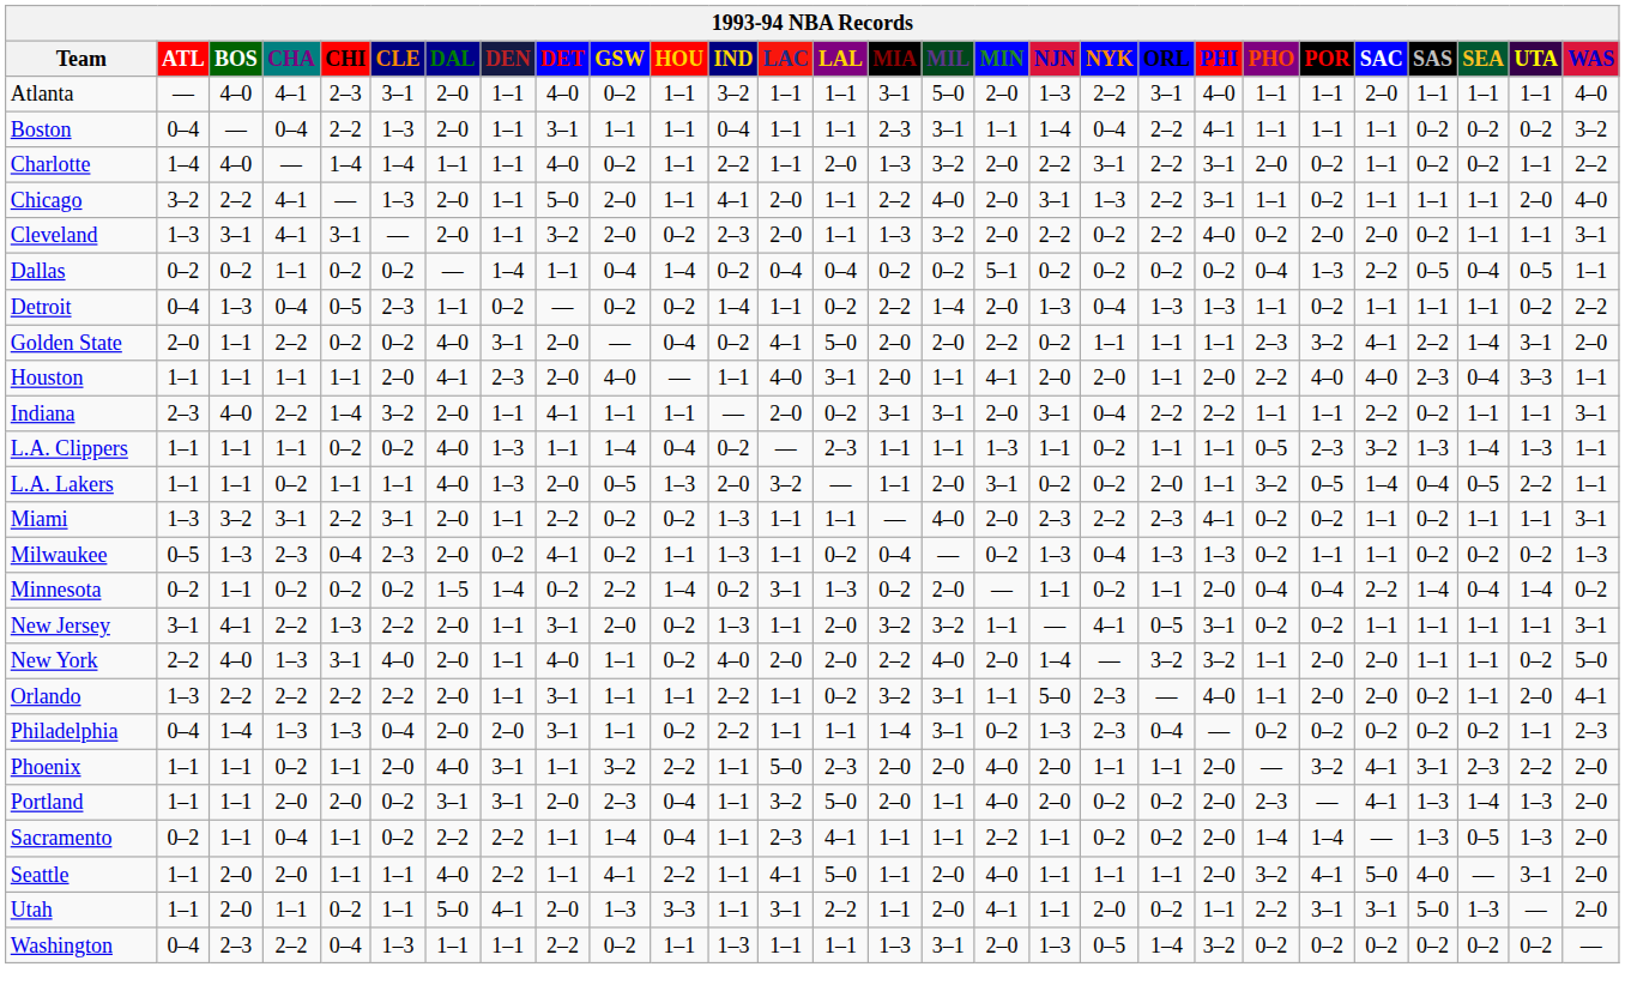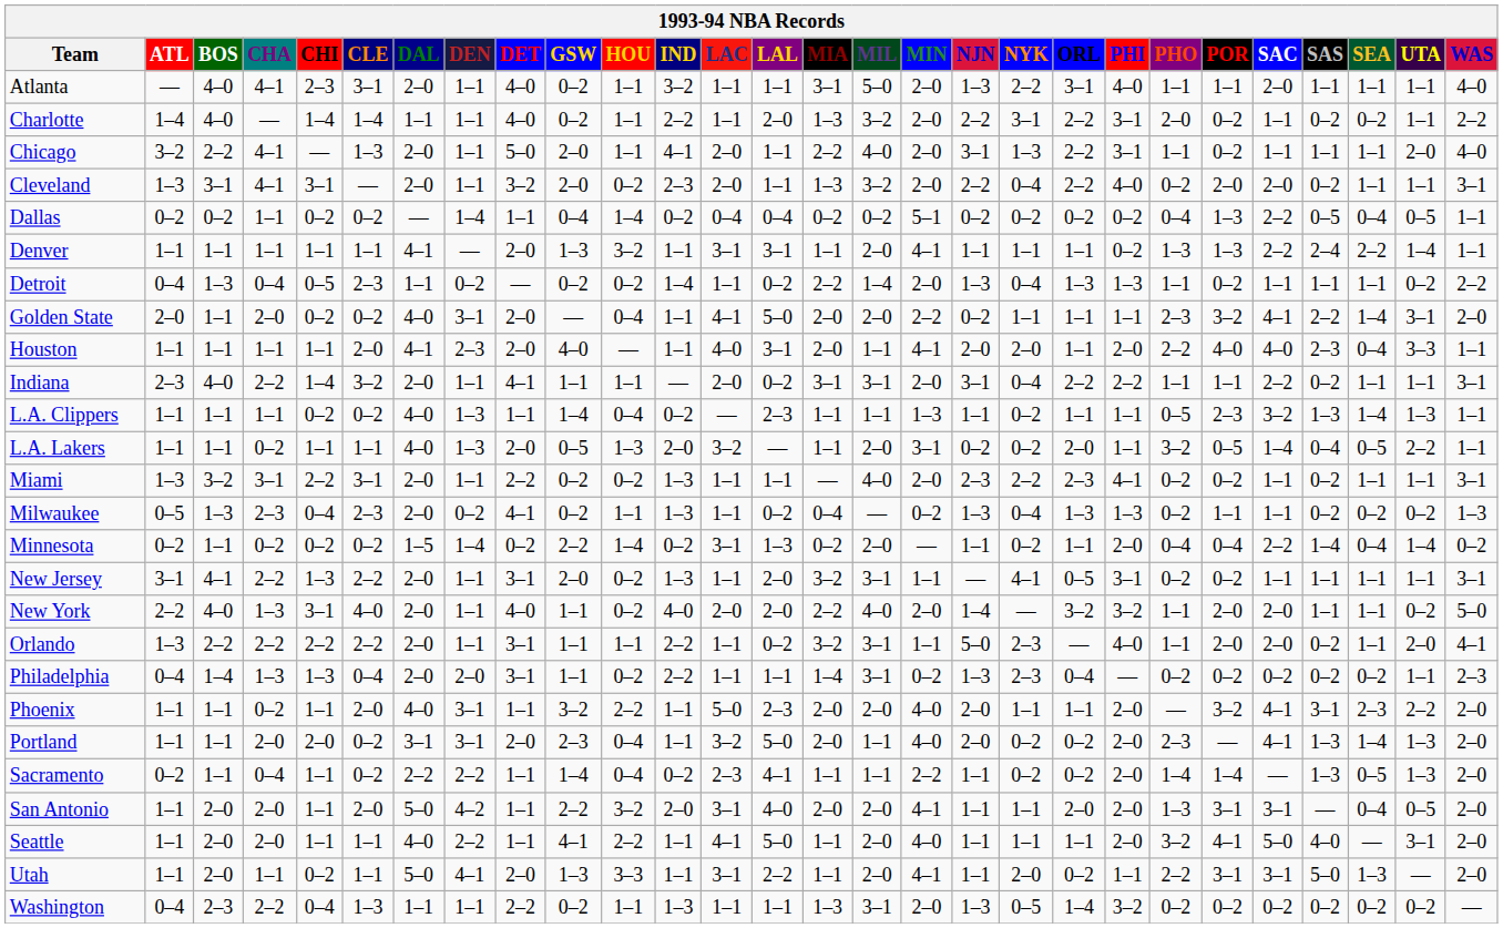- row: Boston | 0–4 | — | 0–4 | 2–2 | 1–3 | 2–0 | 1–1 | 3–1 | 1–1 | 1–1 | 0–4 | 1–1 | 1–1 | 2–3 | 3–1 | 1–1 | 1–4 | 0–4 | 2–2 | 4–1 | 1–1 | 1–1 | 1–1 | 0–2 | 0–2 | 0–2 | 3–2
Cleveland | NYK: 0–2 -> 0–4
+ row: Denver | 1–1 | 1–1 | 1–1 | 1–1 | 1–1 | 4–1 | — | 2–0 | 1–3 | 3–2 | 1–1 | 3–1 | 3–1 | 1–1 | 2–0 | 4–1 | 1–1 | 1–1 | 1–1 | 0–2 | 1–3 | 1–3 | 2–2 | 2–4 | 2–2 | 1–4 | 1–1
Golden State | CHA: 2–2 -> 2–0
Golden State | IND: 0–2 -> 1–1
New Jersey | MIL: 3–2 -> 3–1
Sacramento | IND: 1–1 -> 0–2
+ row: San Antonio | 1–1 | 2–0 | 2–0 | 1–1 | 2–0 | 5–0 | 4–2 | 1–1 | 2–2 | 3–2 | 2–0 | 3–1 | 4–0 | 2–0 | 2–0 | 4–1 | 1–1 | 1–1 | 2–0 | 2–0 | 1–3 | 3–1 | 3–1 | — | 0–4 | 0–5 | 2–0
